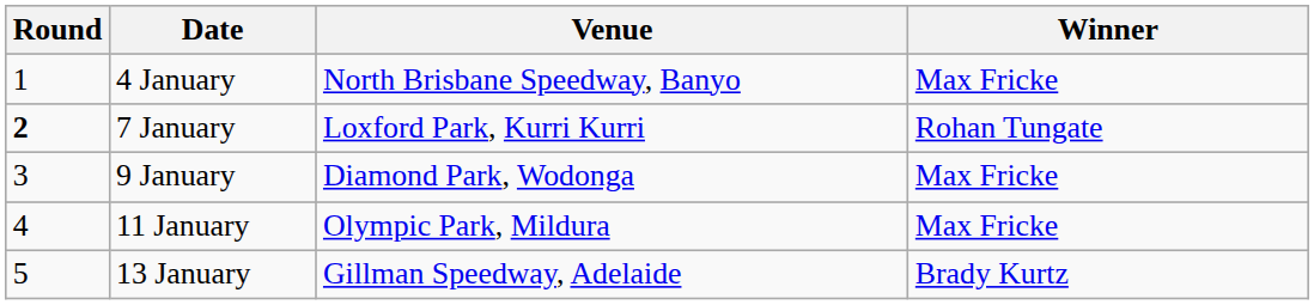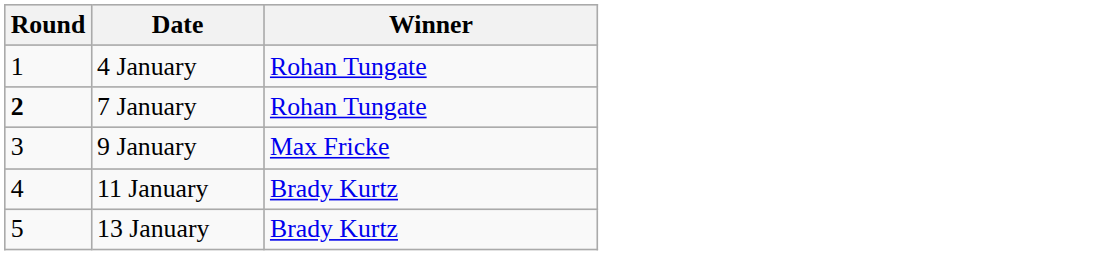- column: Venue | North Brisbane Speedway, Banyo | Loxford Park, Kurri Kurri | Diamond Park, Wodonga | Olympic Park, Mildura | Gillman Speedway, Adelaide
4 January | Winner: Max Fricke -> Rohan Tungate
11 January | Winner: Max Fricke -> Brady Kurtz
